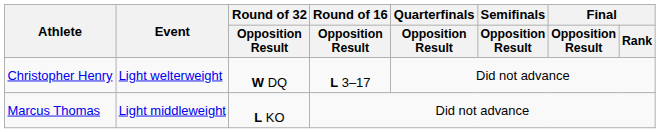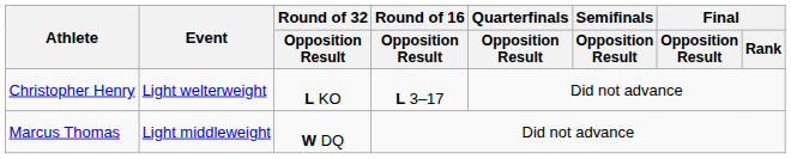Christopher Henry | Round of 32 / Opposition Result: W DQ -> L KO
Marcus Thomas | Round of 32 / Opposition Result: L KO -> W DQ
